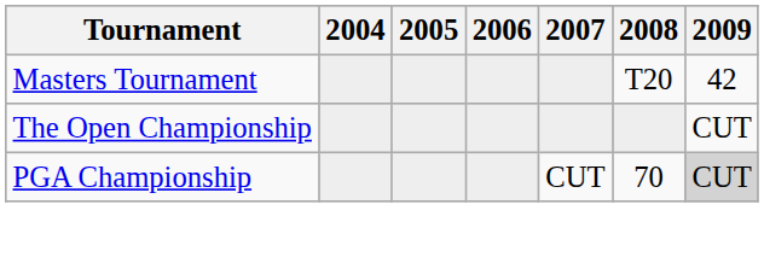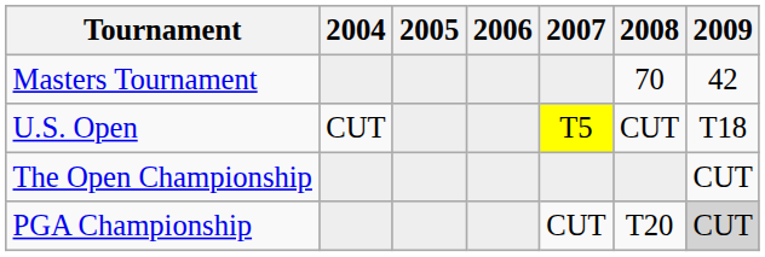Masters Tournament | 2008: T20 -> 70
+ row: U.S. Open | CUT | T5 | CUT | T18
PGA Championship | 2008: 70 -> T20
